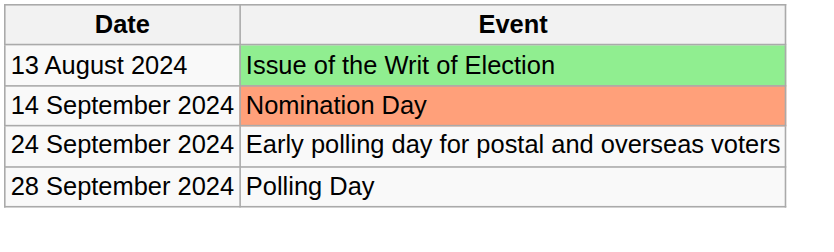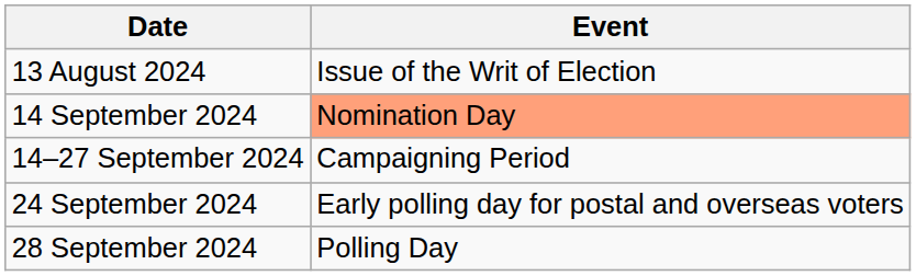13 August 2024 | Event: lightgreen background -> no background
+ row: 14–27 September 2024 | Campaigning Period
